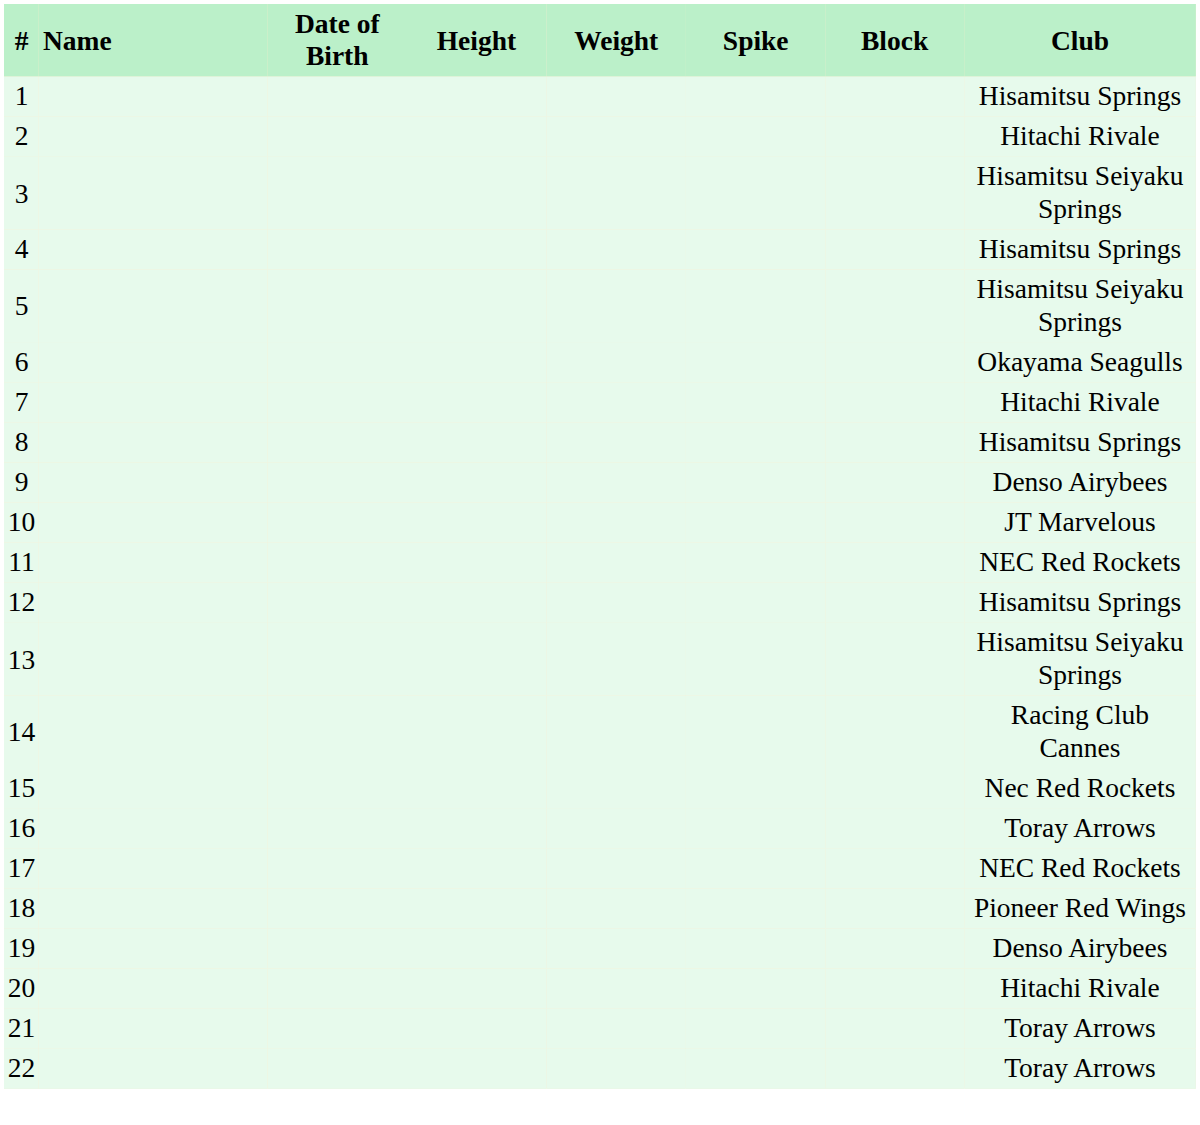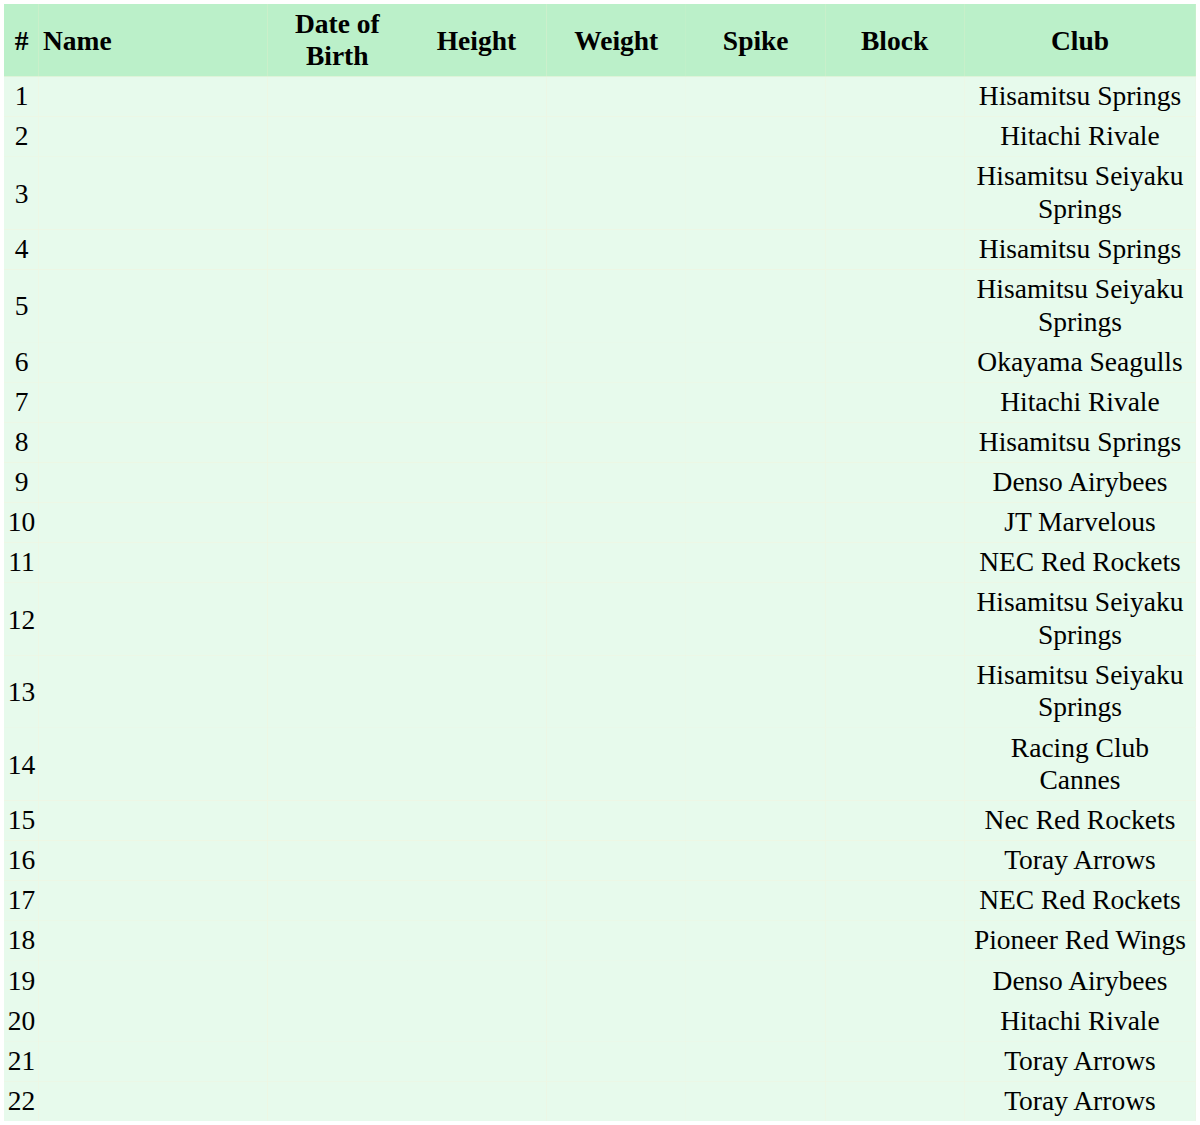12 | Club: Hisamitsu Springs -> Hisamitsu Seiyaku Springs
